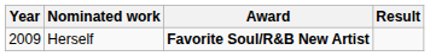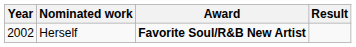Herself | Year: 2009 -> 2002
